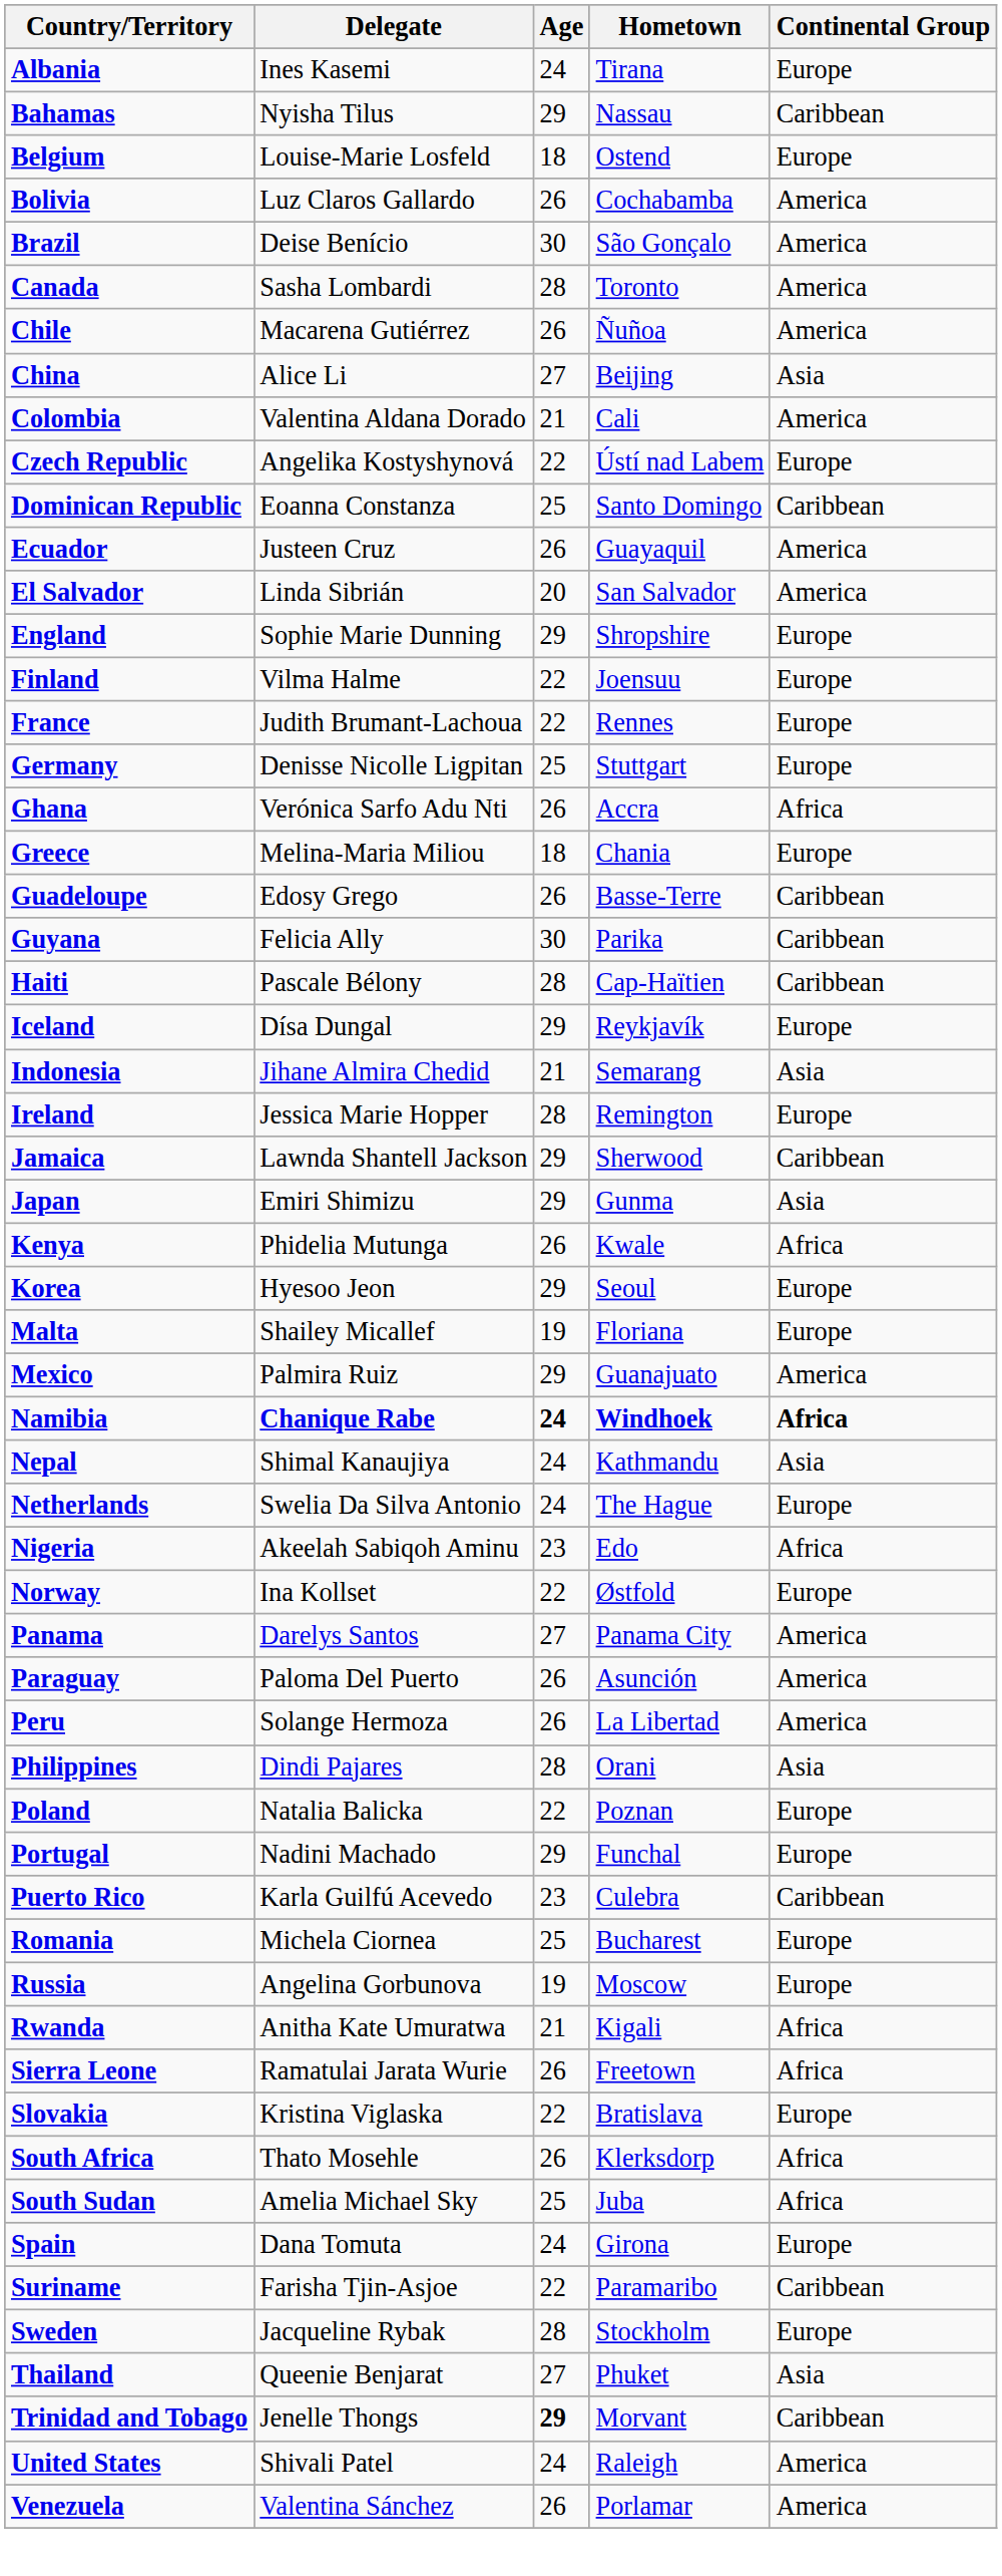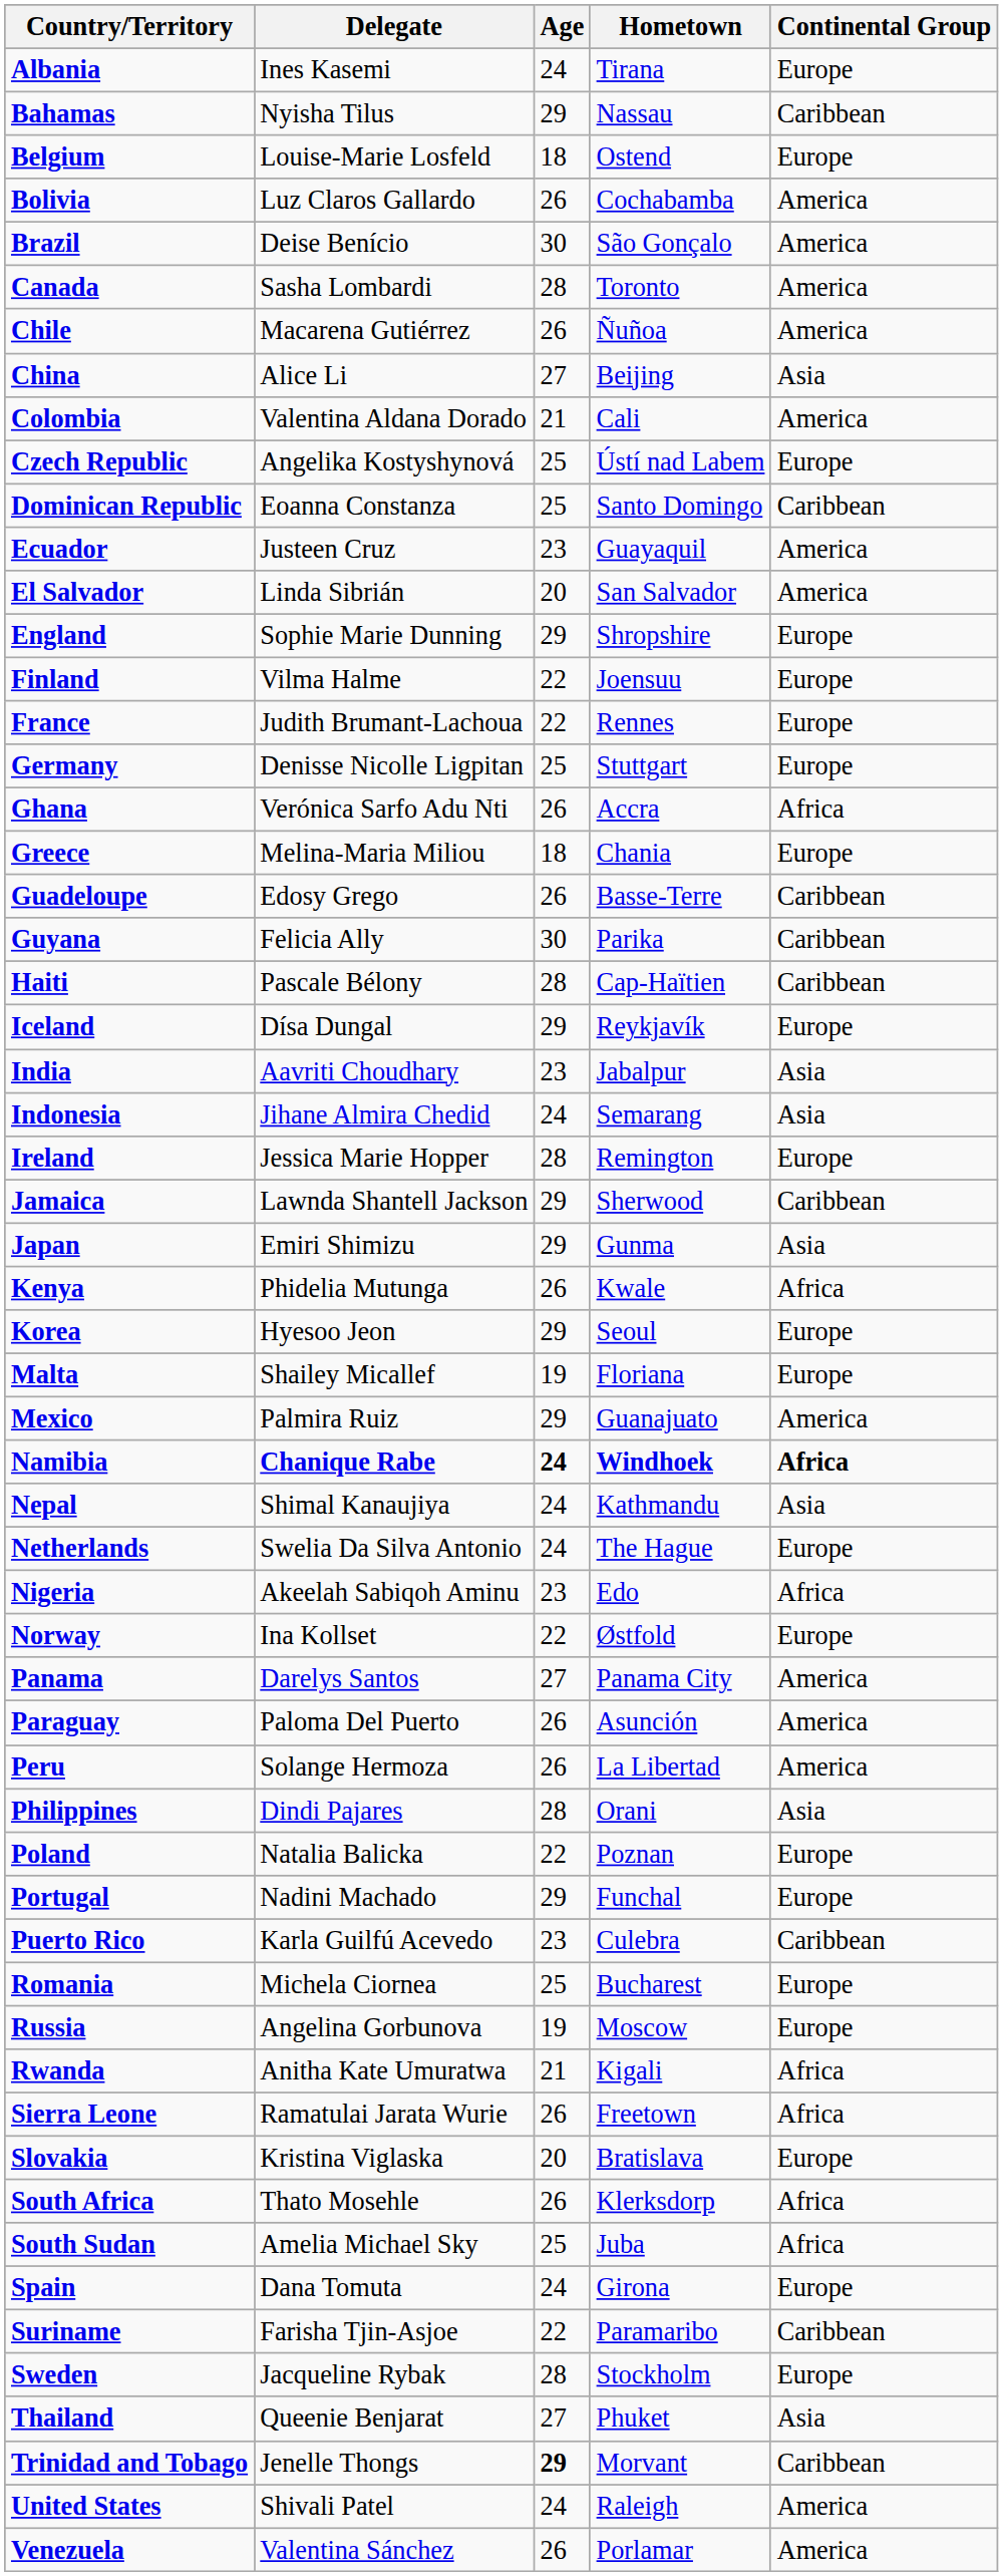Czech Republic | Age: 22 -> 25
Ecuador | Age: 26 -> 23
+ row: India | Aavriti Choudhary | 23 | Jabalpur | Asia
Indonesia | Age: 21 -> 24
Slovakia | Age: 22 -> 20
